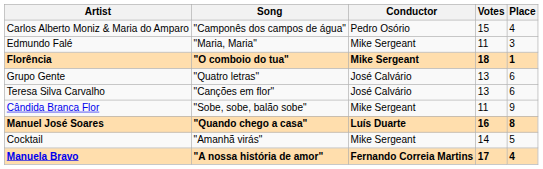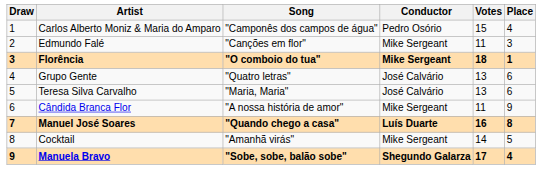+ column: Draw | 1 | 2 | 3 | 4 | 5 | 6 | 7 | 8 | 9
Edmundo Falé | Song: "Maria, Maria" -> "Canções em flor"
Teresa Silva Carvalho | Song: "Canções em flor" -> "Maria, Maria"
Cândida Branca Flor | Song: "Sobe, sobe, balão sobe" -> "A nossa história de amor"
Manuela Bravo | Song: "A nossa história de amor" -> "Sobe, sobe, balão sobe"
Manuela Bravo | Conductor: Fernando Correia Martins -> Shegundo Galarza
